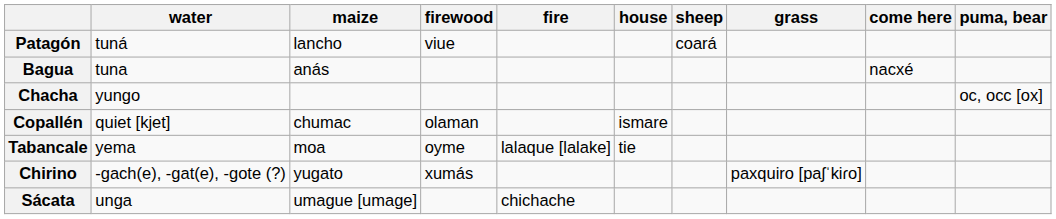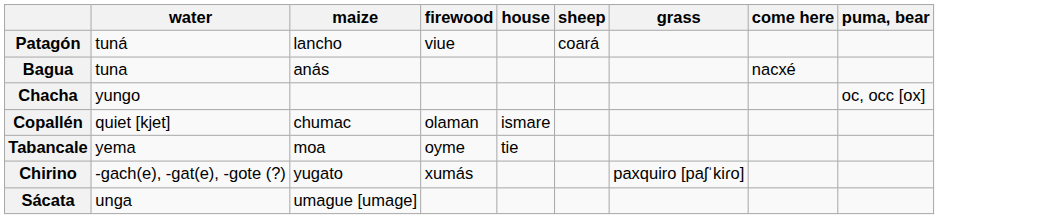- column: fire | lalaque [lalake] | chichache
